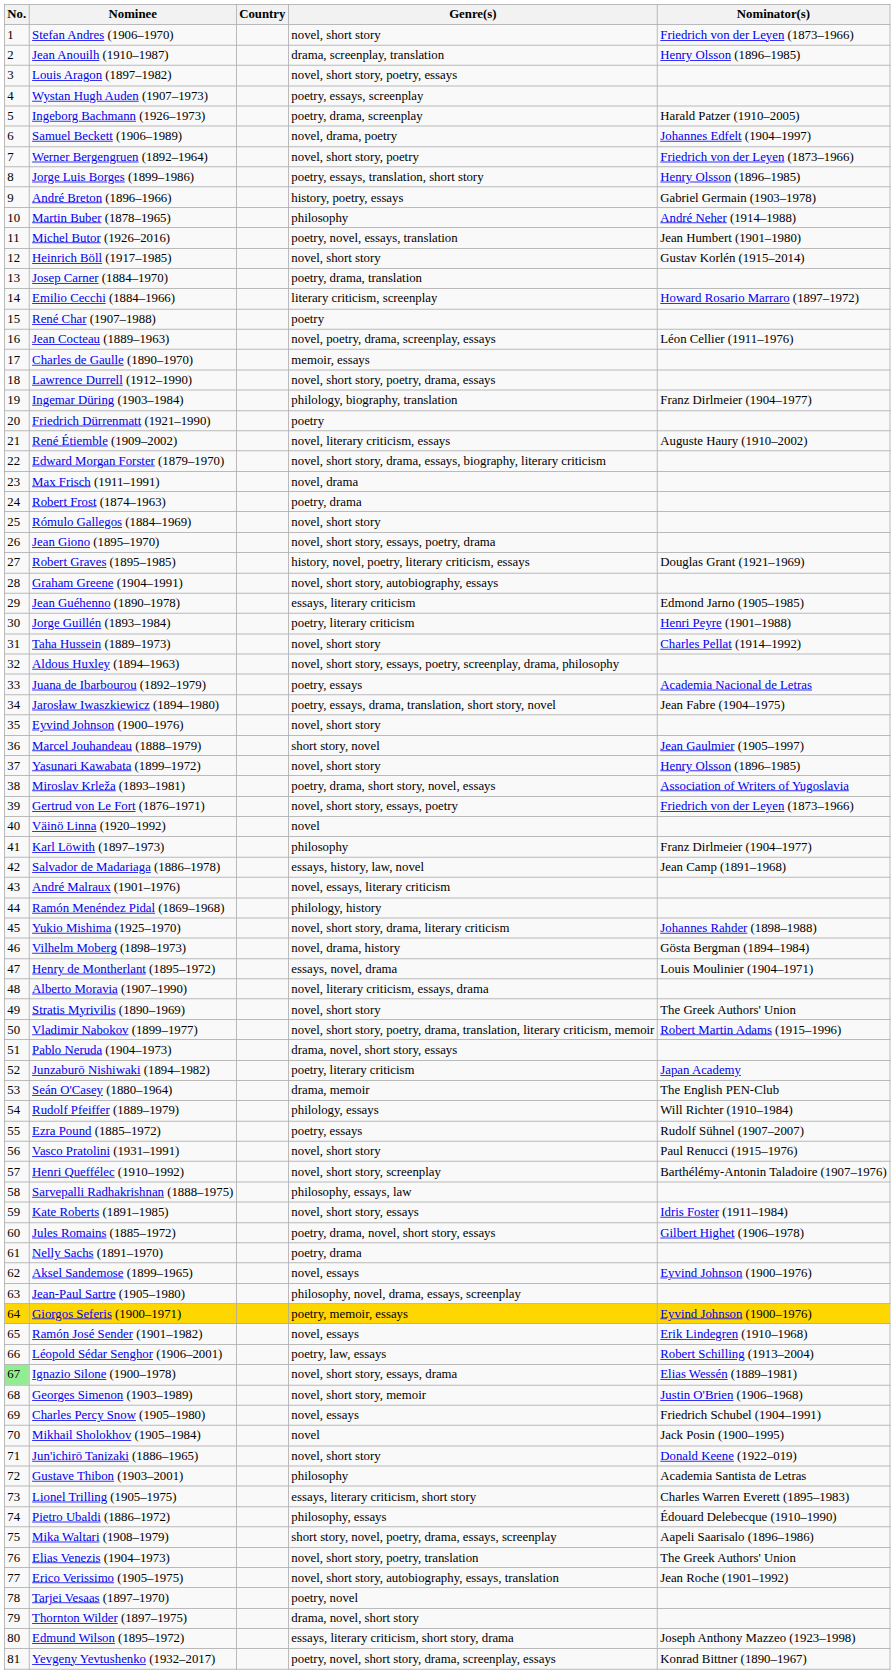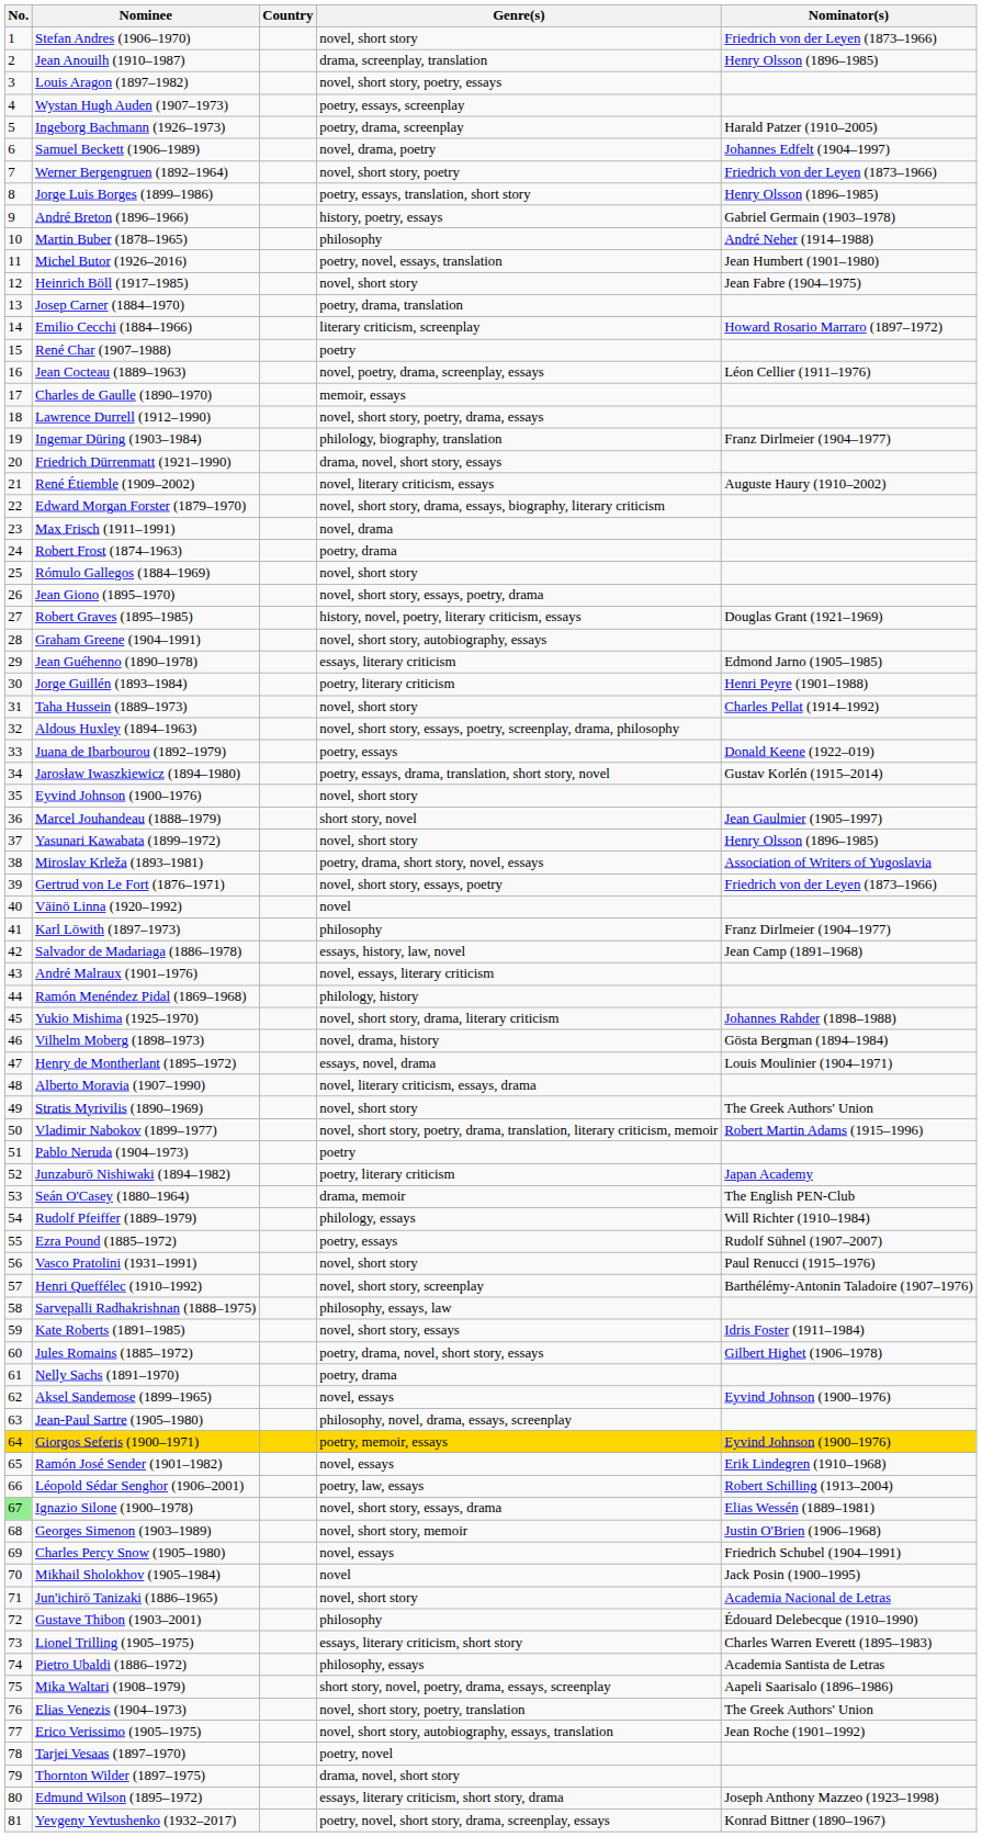Heinrich Böll (1917–1985) | Nominator(s): Gustav Korlén (1915–2014) -> Jean Fabre (1904–1975)
Friedrich Dürrenmatt (1921–1990) | Genre(s): poetry -> drama, novel, short story, essays
Juana de Ibarbourou (1892–1979) | Nominator(s): Academia Nacional de Letras -> Donald Keene (1922–019)
Jarosław Iwaszkiewicz (1894–1980) | Nominator(s): Jean Fabre (1904–1975) -> Gustav Korlén (1915–2014)
Pablo Neruda (1904–1973) | Genre(s): drama, novel, short story, essays -> poetry
Jun'ichirō Tanizaki (1886–1965) | Nominator(s): Donald Keene (1922–019) -> Academia Nacional de Letras
Gustave Thibon (1903–2001) | Nominator(s): Academia Santista de Letras -> Édouard Delebecque (1910–1990)
Pietro Ubaldi (1886–1972) | Nominator(s): Édouard Delebecque (1910–1990) -> Academia Santista de Letras
